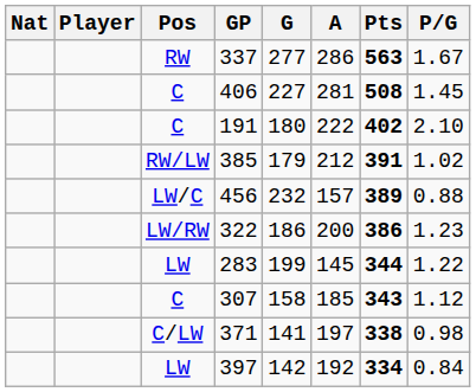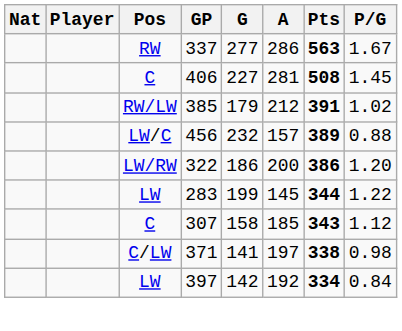- row: C | 191 | 180 | 222 | 402 | 2.10
322 | P/G: 1.23 -> 1.20
